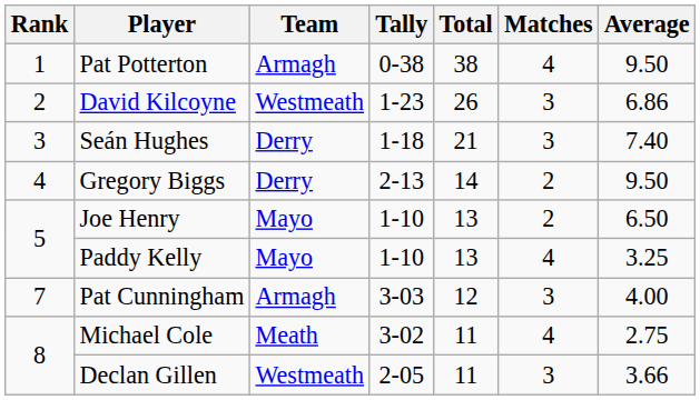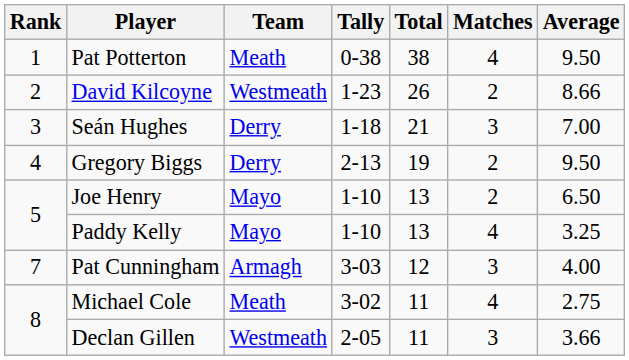Pat Potterton | Team: Armagh -> Meath
David Kilcoyne | Matches: 3 -> 2
David Kilcoyne | Average: 6.86 -> 8.66
Seán Hughes | Average: 7.40 -> 7.00
Gregory Biggs | Total: 14 -> 19
